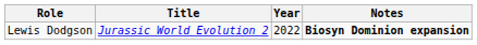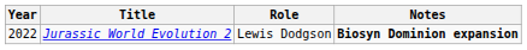columns swapped: Year <-> Role
